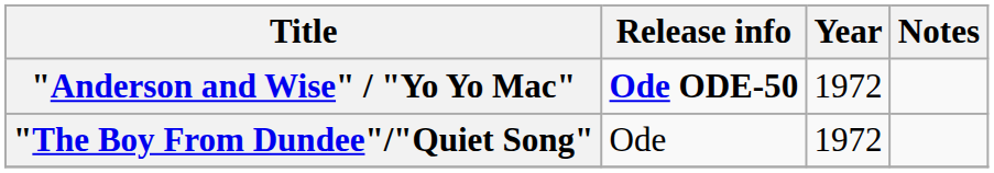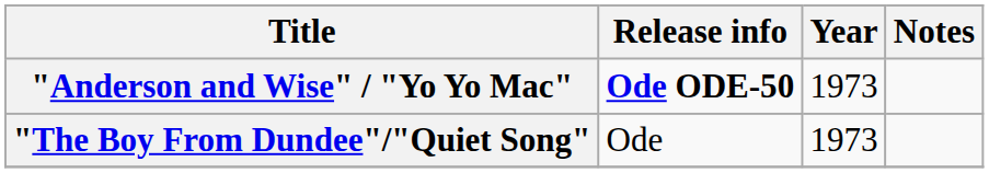"Anderson and Wise" / "Yo Yo Mac" | Year: 1972 -> 1973
"The Boy From Dundee"/"Quiet Song" | Year: 1972 -> 1973
